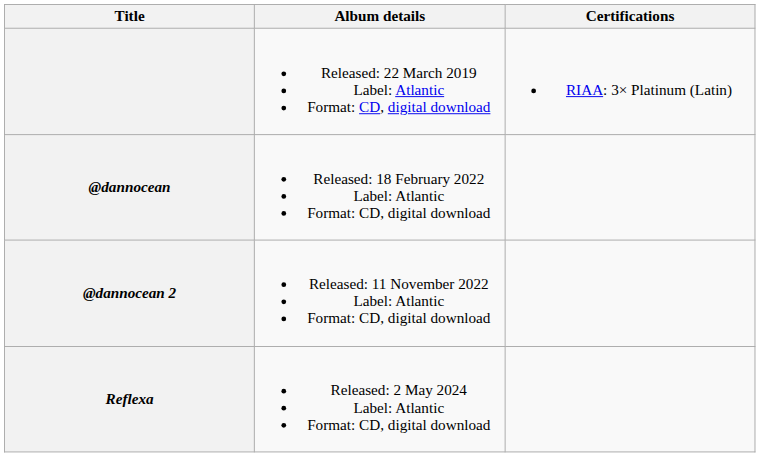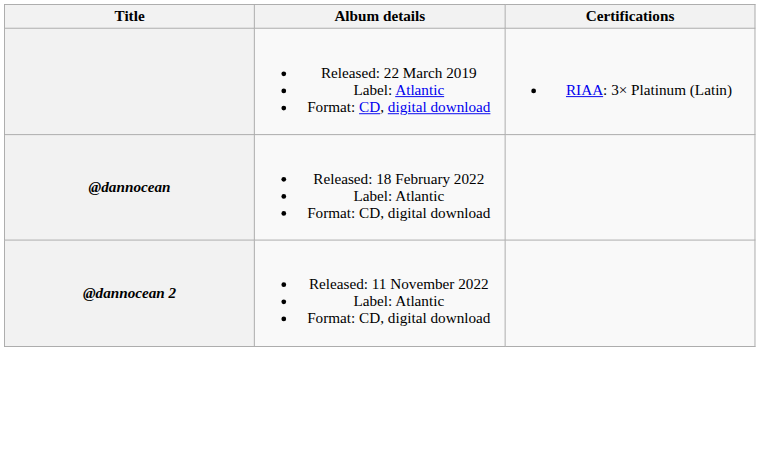- row: Reflexa | Released: 2 May 2024 Label: Atlantic Format: CD, digital download
